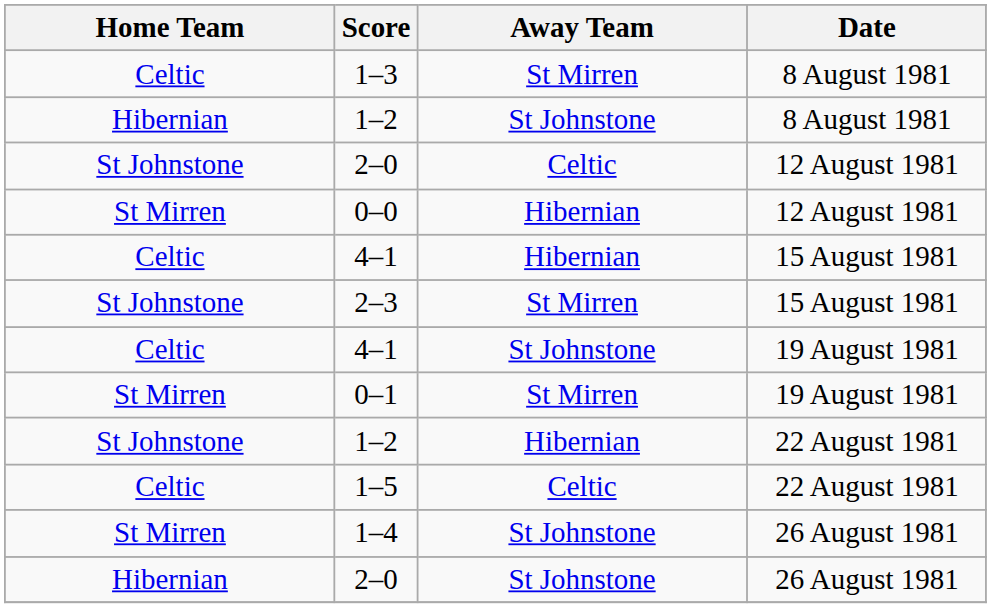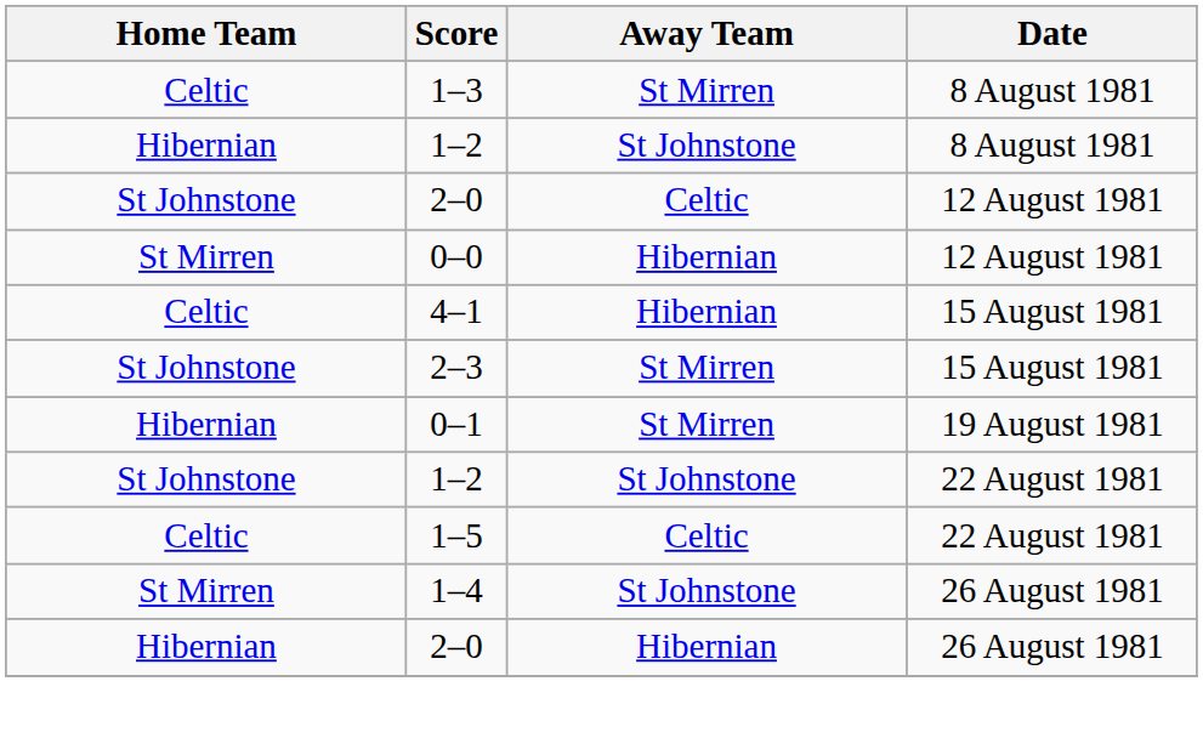- row: Celtic | 4–1 | St Johnstone | 19 August 1981
0–1 | Home Team: St Mirren -> Hibernian
1–2 / 22 August 1981 | Away Team: Hibernian -> St Johnstone
2–0 / 26 August 1981 | Away Team: St Johnstone -> Hibernian
